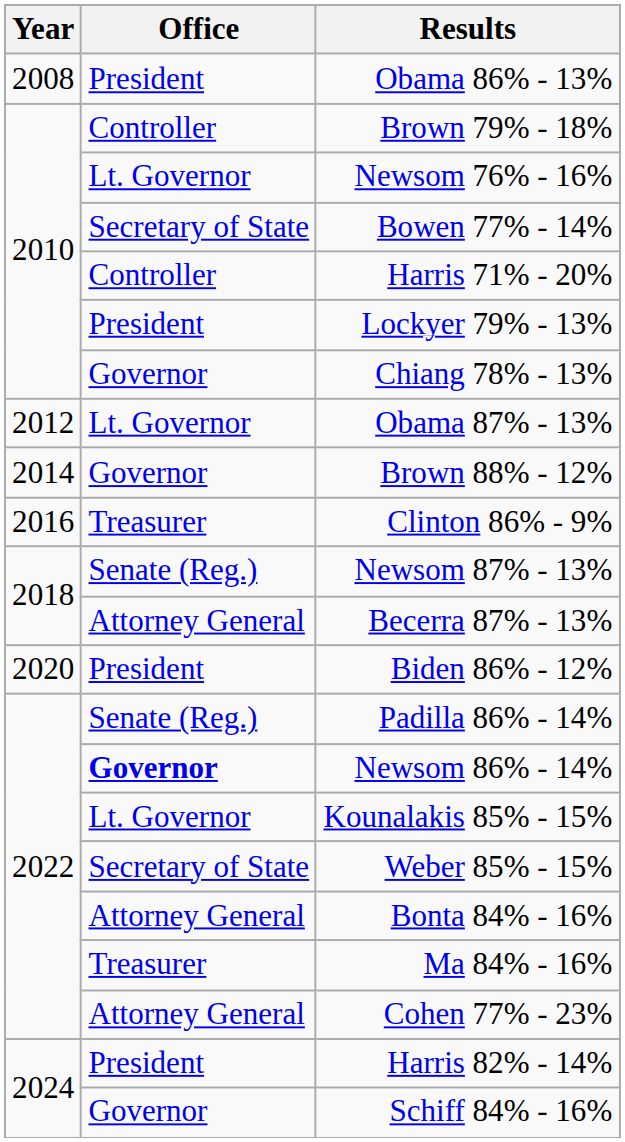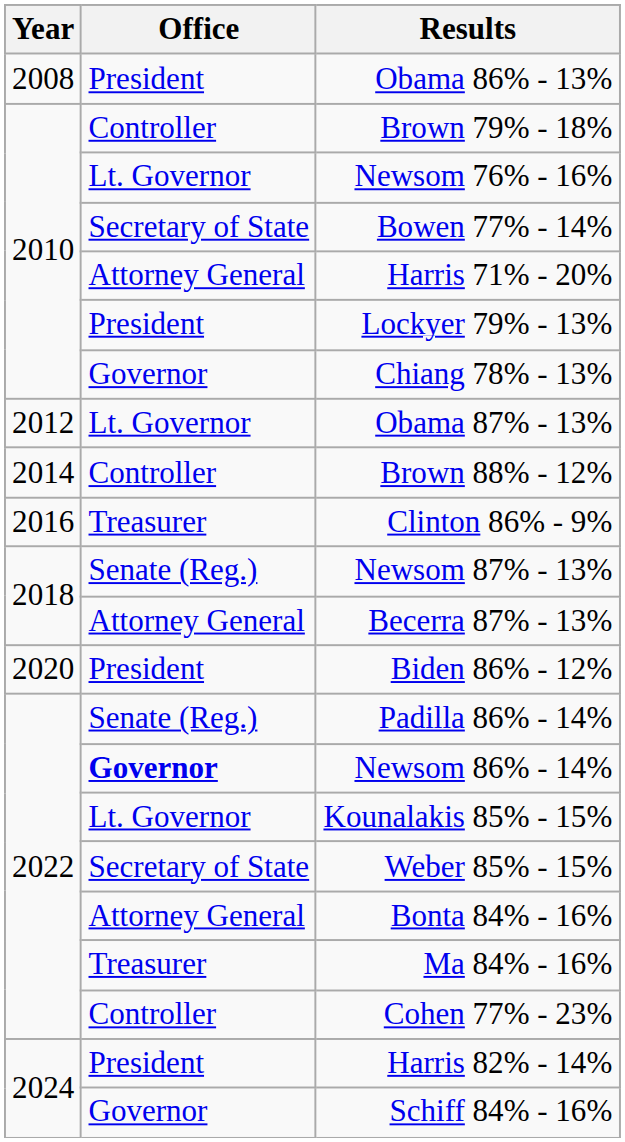Harris 71% - 20% | Office: Controller -> Attorney General
Brown 88% - 12% | Office: Governor -> Controller
Cohen 77% - 23% | Office: Attorney General -> Controller
